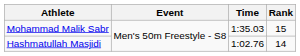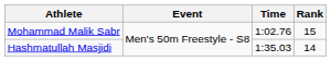Mohammad Malik Sabr | Time: 1:35.03 -> 1:02.76
Hashmatullah Masjidi | Time: 1:02.76 -> 1:35.03
